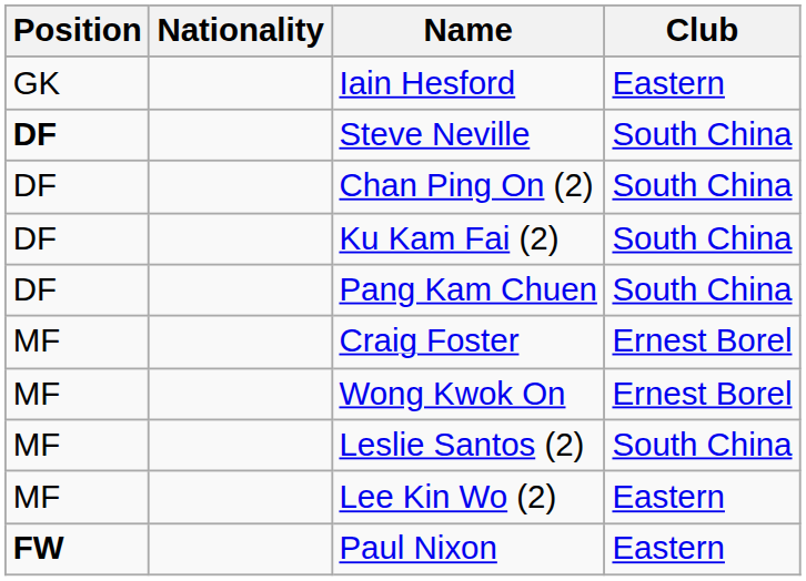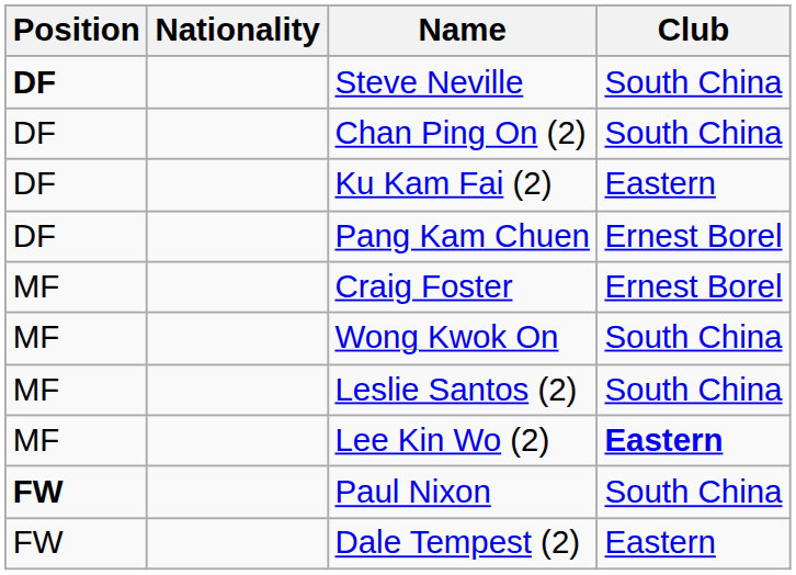- row: GK | Iain Hesford | Eastern
Ku Kam Fai (2) | Club: South China -> Eastern
Pang Kam Chuen | Club: South China -> Ernest Borel
Wong Kwok On | Club: Ernest Borel -> South China
Lee Kin Wo (2) | Club: normal -> bold
Paul Nixon | Club: Eastern -> South China
+ row: FW | Dale Tempest (2) | Eastern
